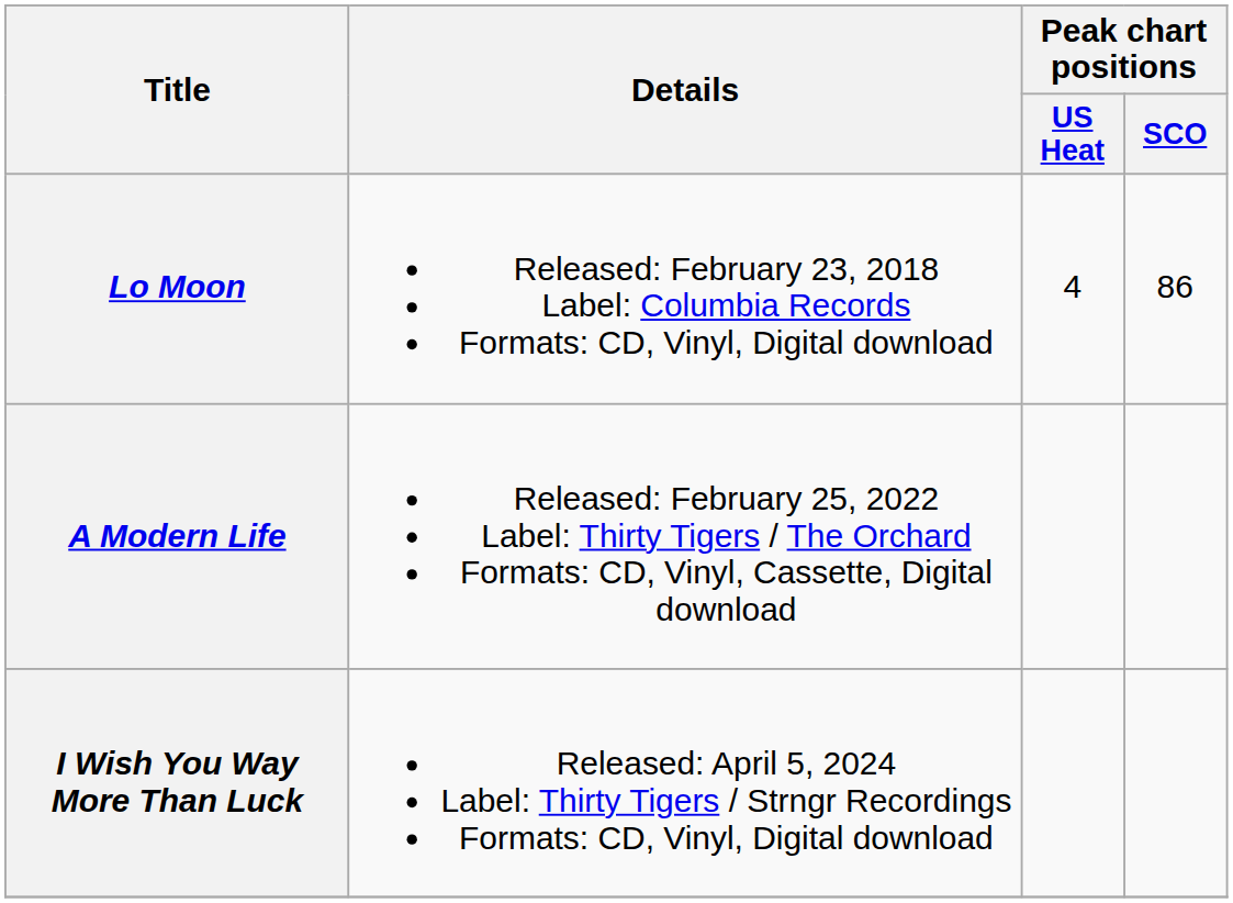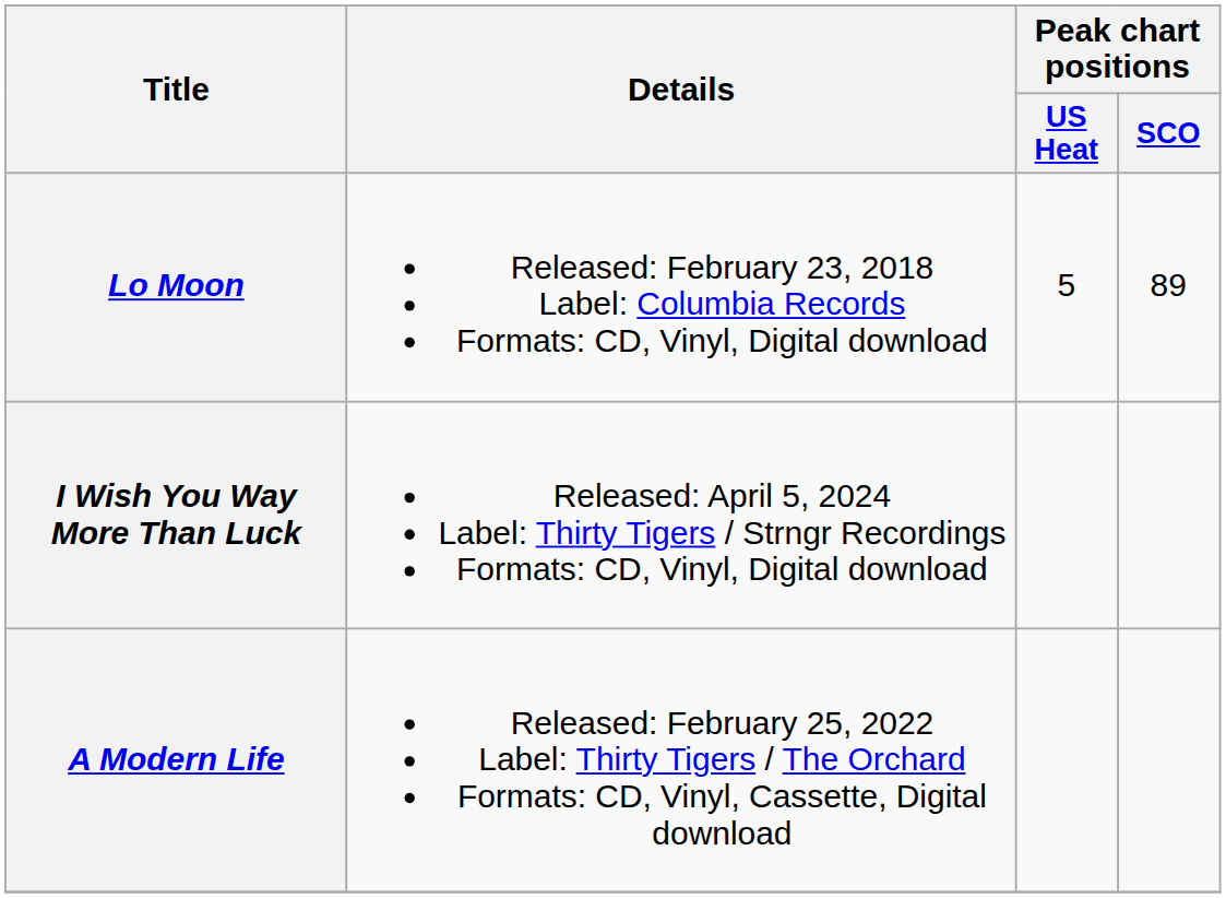Lo Moon | Peak chart positions / US Heat: 4 -> 5
Lo Moon | Peak chart positions / SCO: 86 -> 89
rows swapped: A Modern Life <-> I Wish You Way More Than Luck
